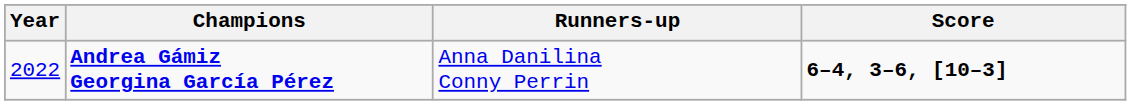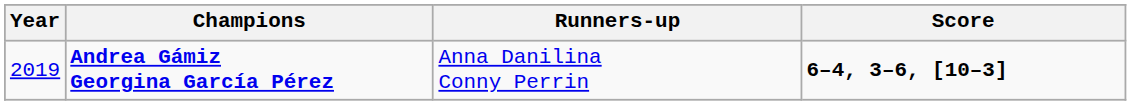Andrea Gámiz Georgina García Pérez | Year: 2022 -> 2019
